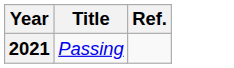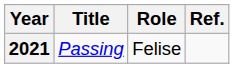+ column: Role | Felise
